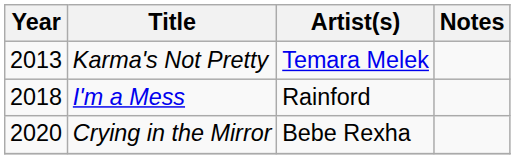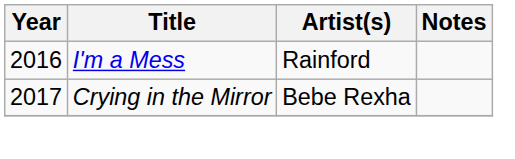- row: 2013 | Karma's Not Pretty | Temara Melek
I'm a Mess | Year: 2018 -> 2016
Crying in the Mirror | Year: 2020 -> 2017
